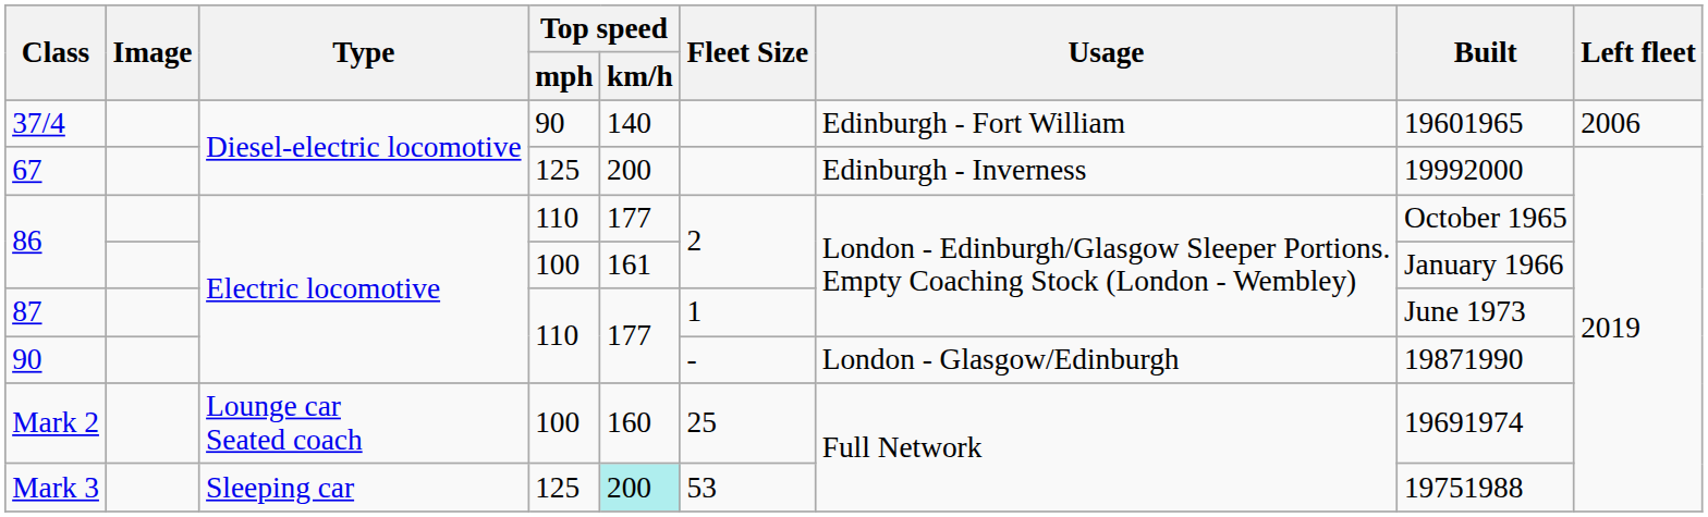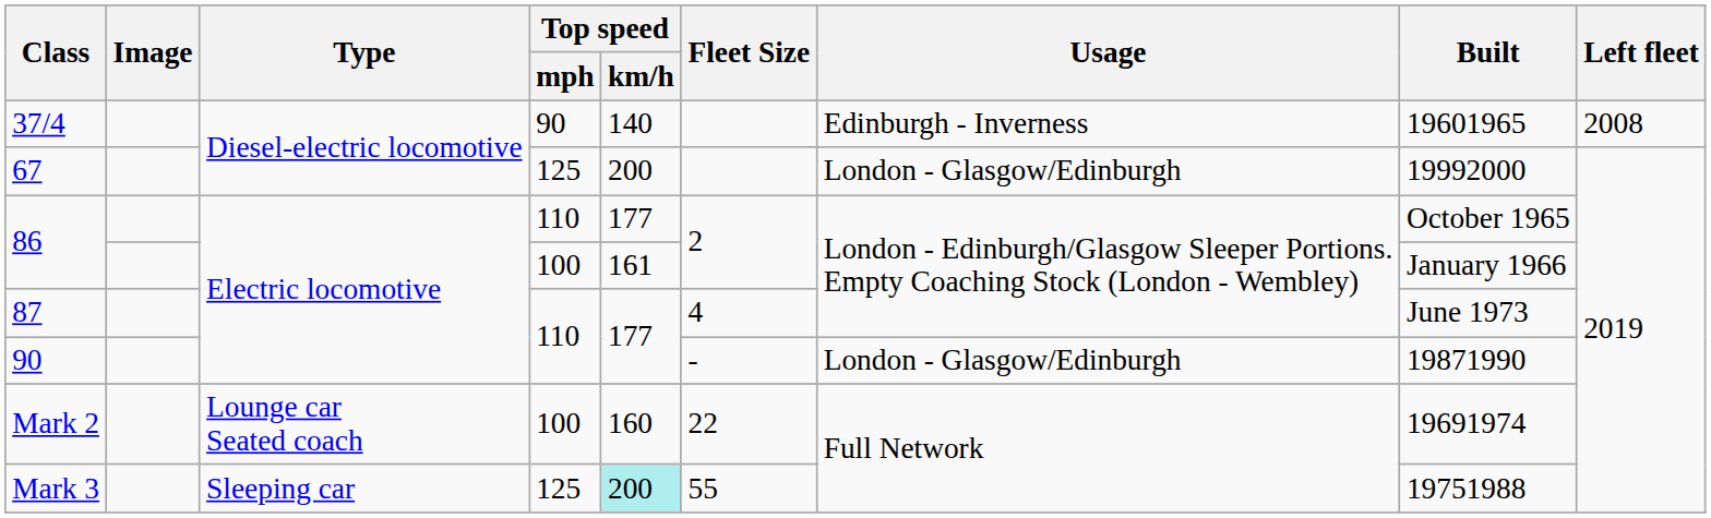37/4 | Usage: Edinburgh - Fort William -> Edinburgh - Inverness
37/4 | Left fleet: 2006 -> 2008
67 | Usage: Edinburgh - Inverness -> London - Glasgow/Edinburgh
87 | Fleet Size: 1 -> 4
Mark 2 | Fleet Size: 25 -> 22
Mark 3 | Fleet Size: 53 -> 55
